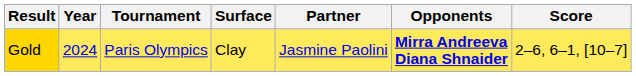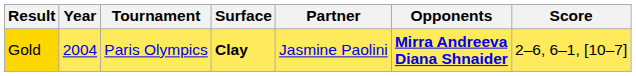Gold | Year: 2024 -> 2004
Gold | Surface: normal -> bold
